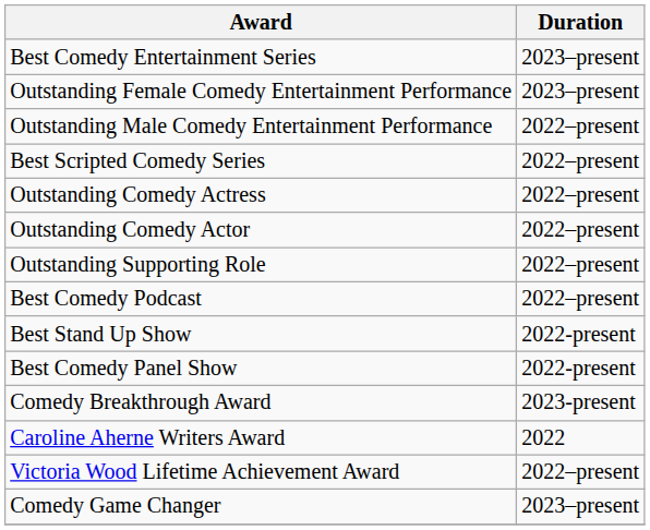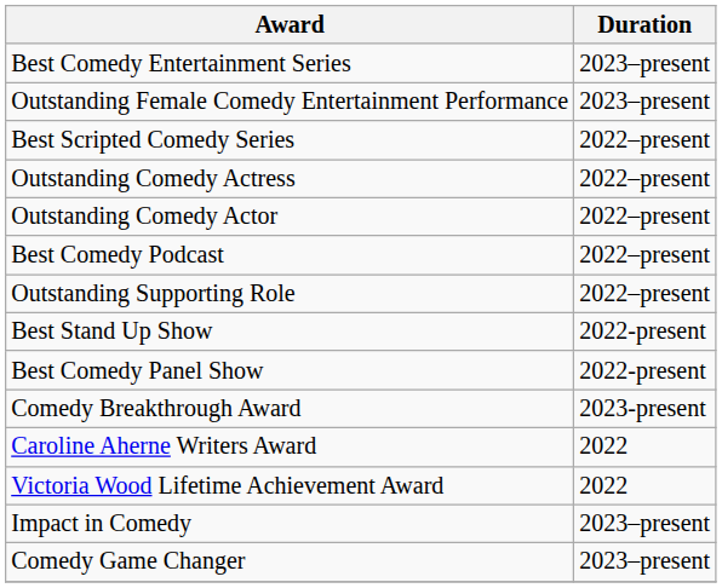- row: Outstanding Male Comedy Entertainment Performance | 2022–present
rows swapped: Outstanding Supporting Role <-> Best Comedy Podcast
Victoria Wood Lifetime Achievement Award | Duration: 2022–present -> 2022
+ row: Impact in Comedy | 2023–present
